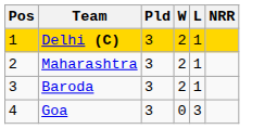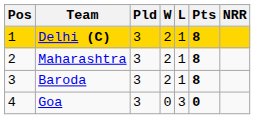+ column: Pts | 8 | 8 | 8 | 0
